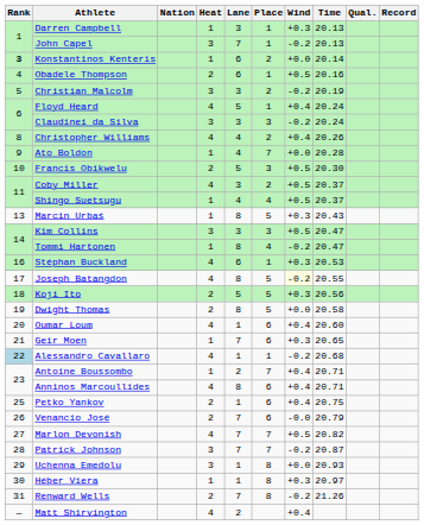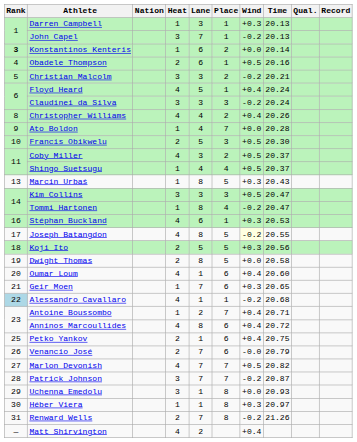Christian Malcolm | Time: 20.19 -> 20.21
Anninos Marcoullides | Time: 20.71 -> 20.72
